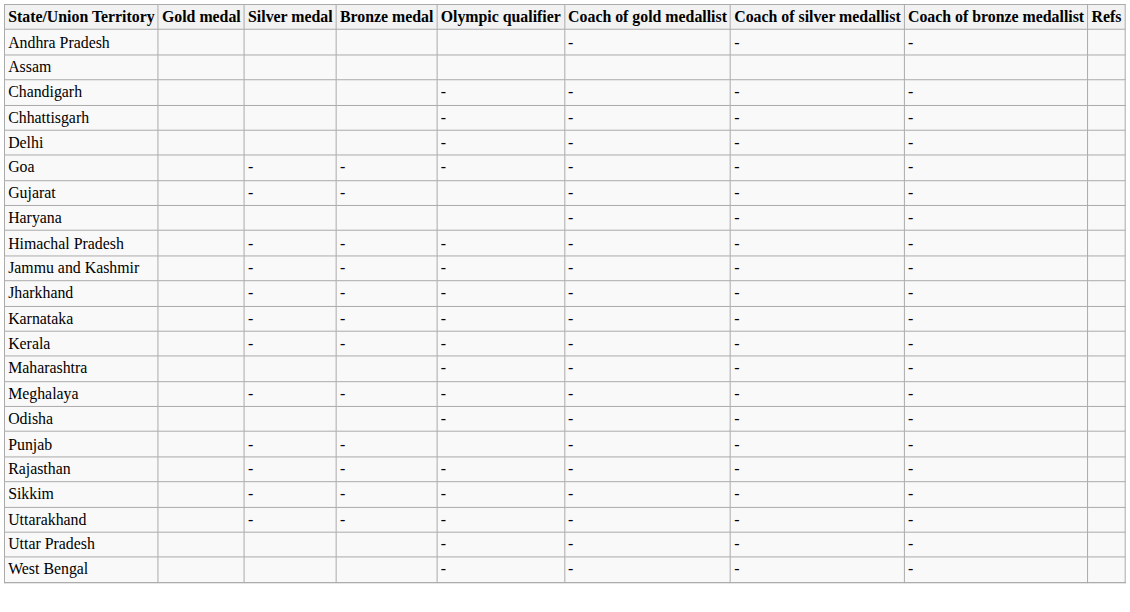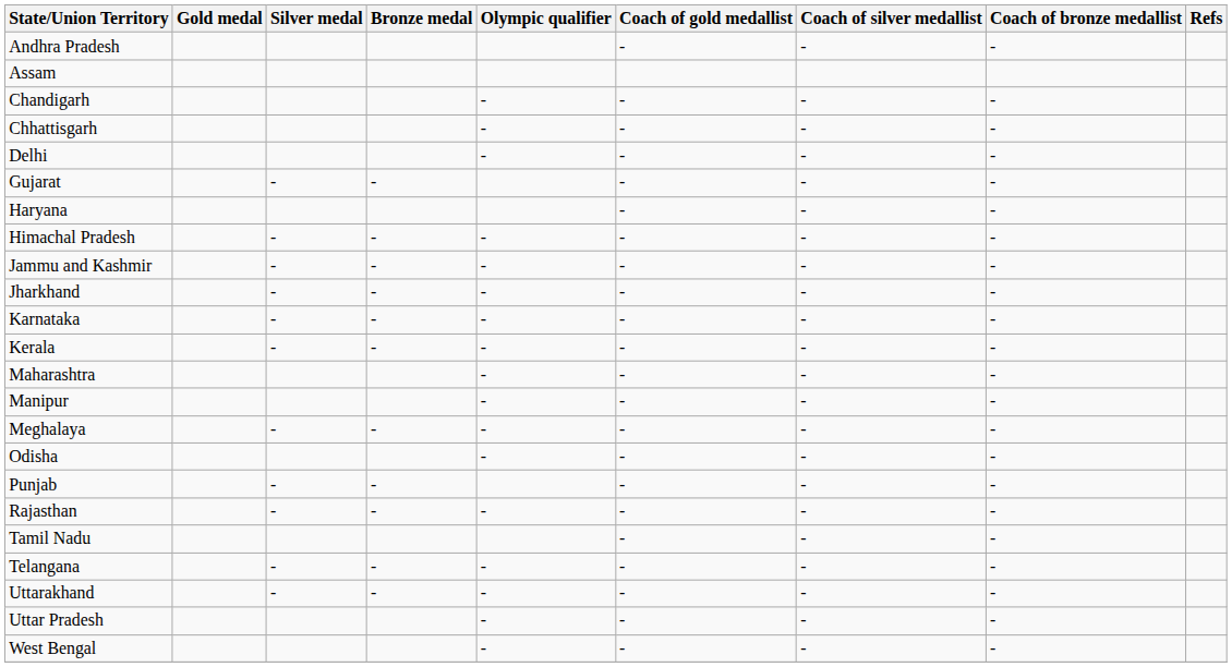- row: Goa | - | - | - | - | - | -
+ row: Manipur | - | - | - | -
- row: Sikkim | - | - | - | - | - | -
+ row: Tamil Nadu | - | - | -
+ row: Telangana | - | - | - | - | - | -
